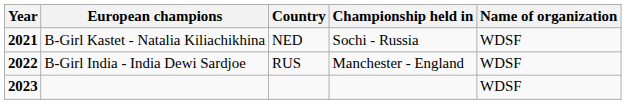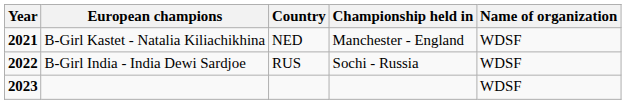B-Girl Kastet - Natalia Kiliachikhina | Championship held in: Sochi - Russia -> Manchester - England
B-Girl India - India Dewi Sardjoe | Championship held in: Manchester - England -> Sochi - Russia
